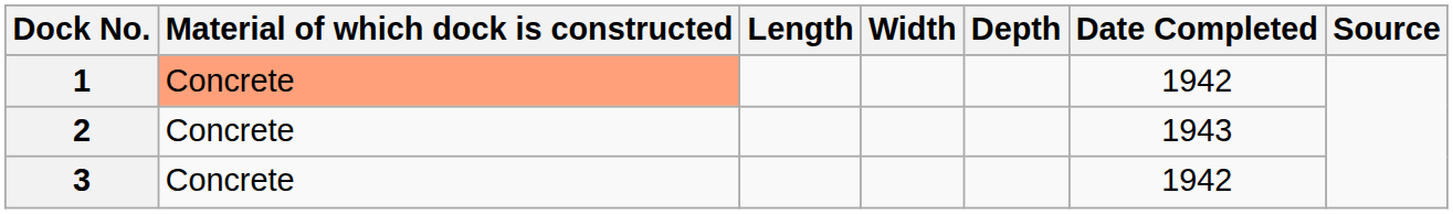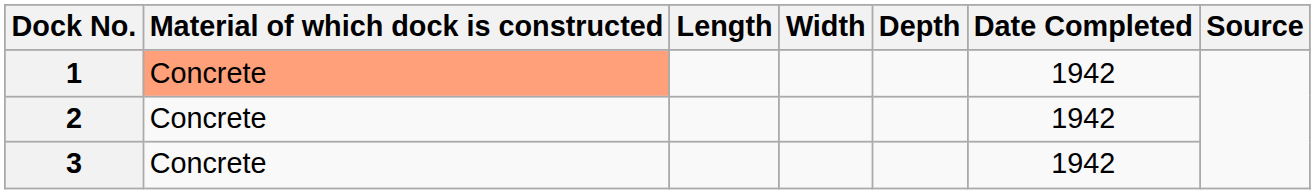2 | Date Completed: 1943 -> 1942
